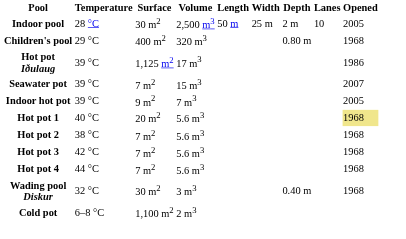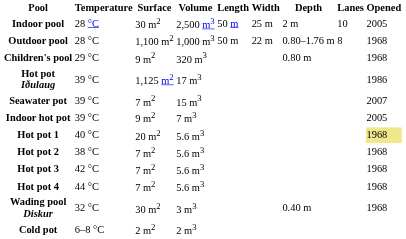+ row: Outdoor pool | 28 °C | 1,100 m2 | 1,000 m3 | 50 m | 22 m | 0.80–1.76 m | 8 | 1968
Children's pool | Surface: 400 m2 -> 9 m2
Cold pot | Surface: 1,100 m2 -> 2 m2
